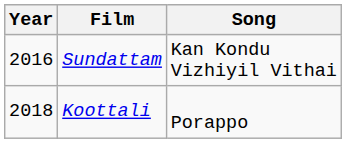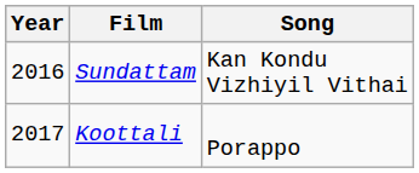Koottali | Year: 2018 -> 2017
